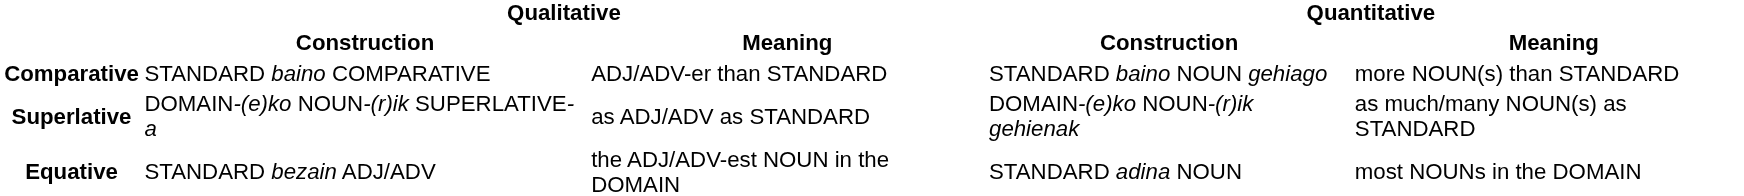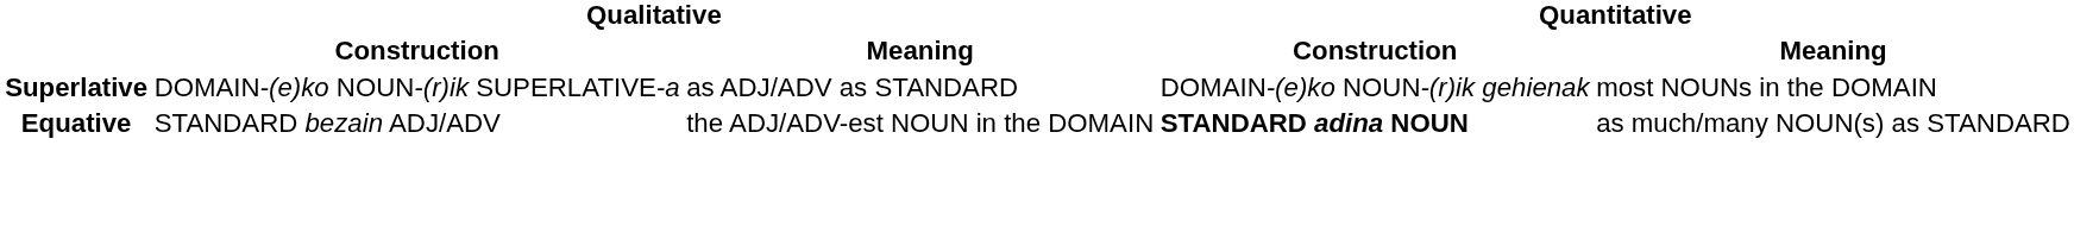- row: Comparative | STANDARD baino COMPARATIVE | ADJ/ADV-er than STANDARD | STANDARD baino NOUN gehiago | more NOUN(s) than STANDARD
Superlative | Quantitative / Meaning: as much/many NOUN(s) as STANDARD -> most NOUNs in the DOMAIN
Equative | Quantitative / Construction: normal -> bold
Equative | Quantitative / Meaning: most NOUNs in the DOMAIN -> as much/many NOUN(s) as STANDARD
